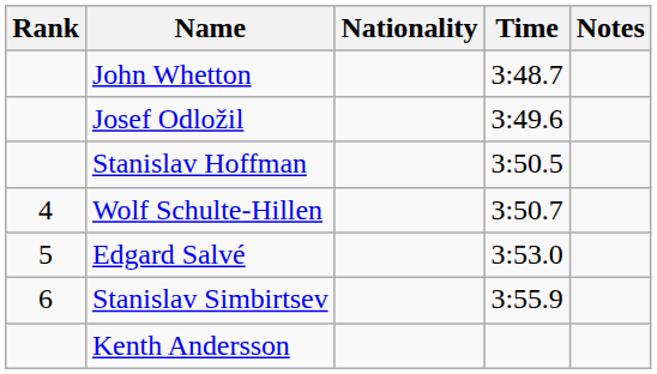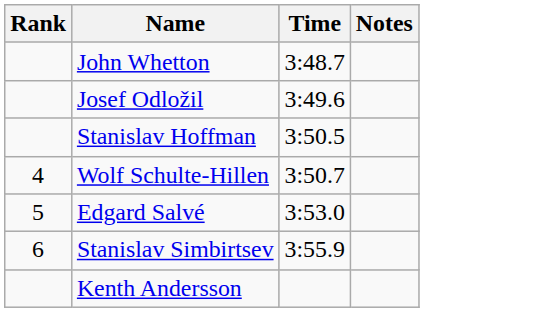- column: Nationality
